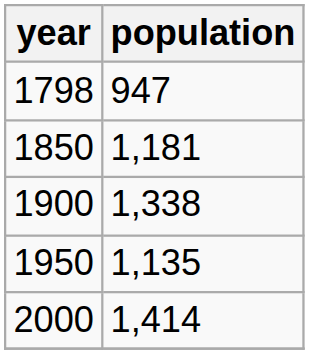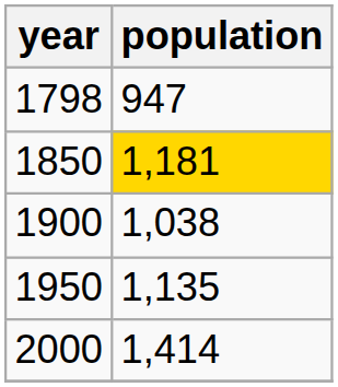1850 | population: no background -> gold background
1900 | population: 1,338 -> 1,038
